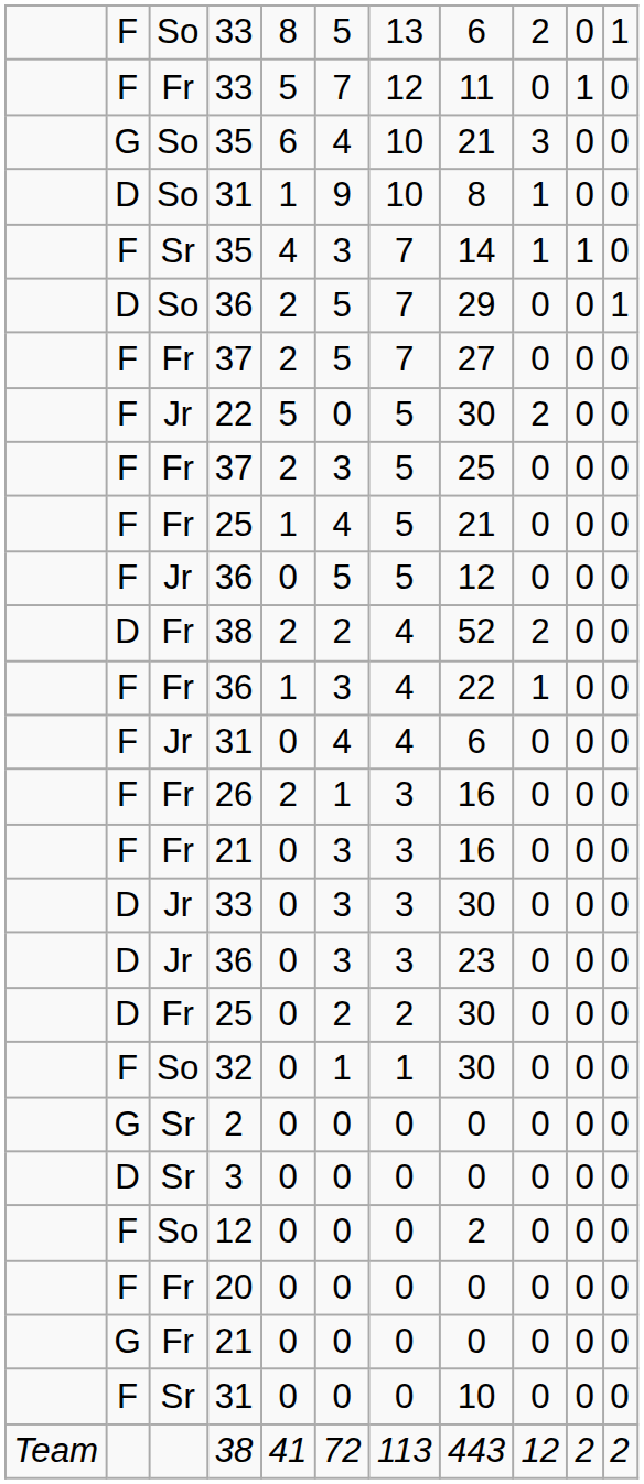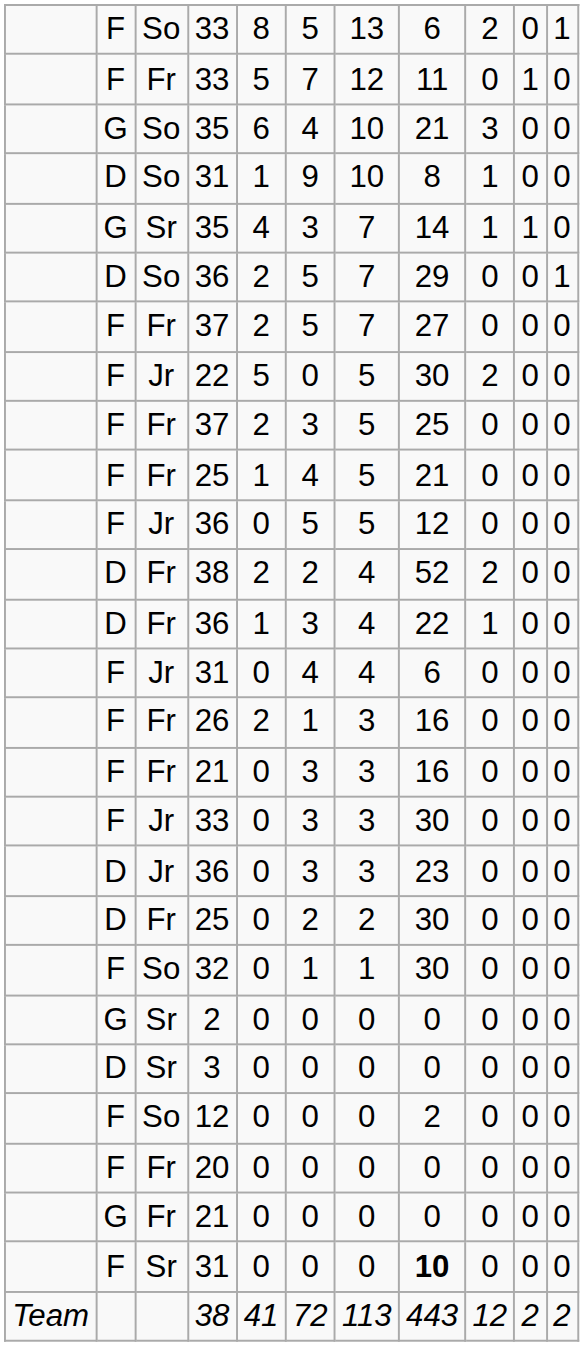Sr / 35 | column 2: F -> G
Fr / 36 | column 2: F -> D
Jr / 33 | column 2: D -> F
Sr / 31 | column 8: normal -> bold
